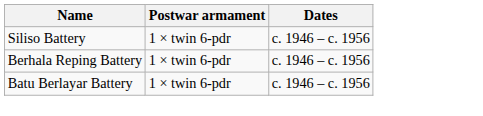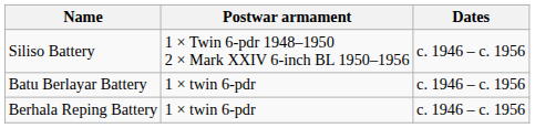Siliso Battery | Postwar armament: 1 × twin 6-pdr -> 1 × Twin 6-pdr 1948–1950 2 × Mark XXIV 6-inch BL 1950–1956
rows swapped: Batu Berlayar Battery <-> Berhala Reping Battery
